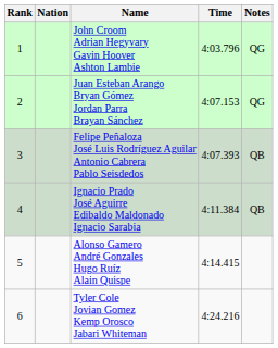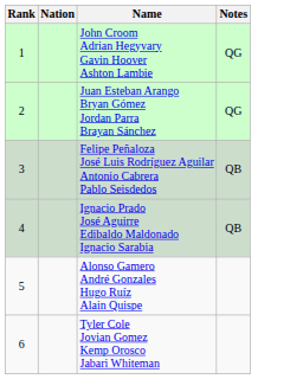- column: Time | 4:03.796 | 4:07.153 | 4:07.393 | 4:11.384 | 4:14.415 | 4:24.216
